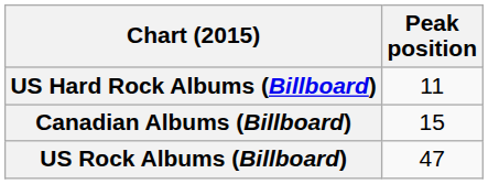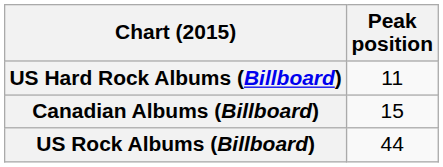US Rock Albums (Billboard) | Peak position: 47 -> 44
